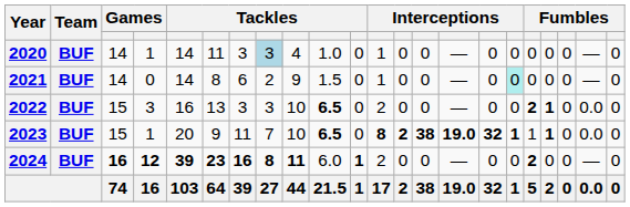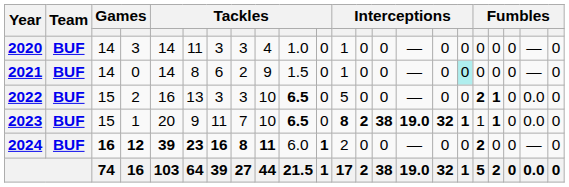2020 | column 4: 1 -> 3
2020 | column 8: lightblue background -> no background
2022 | column 4: 3 -> 2
2022 | column 12: 2 -> 5
